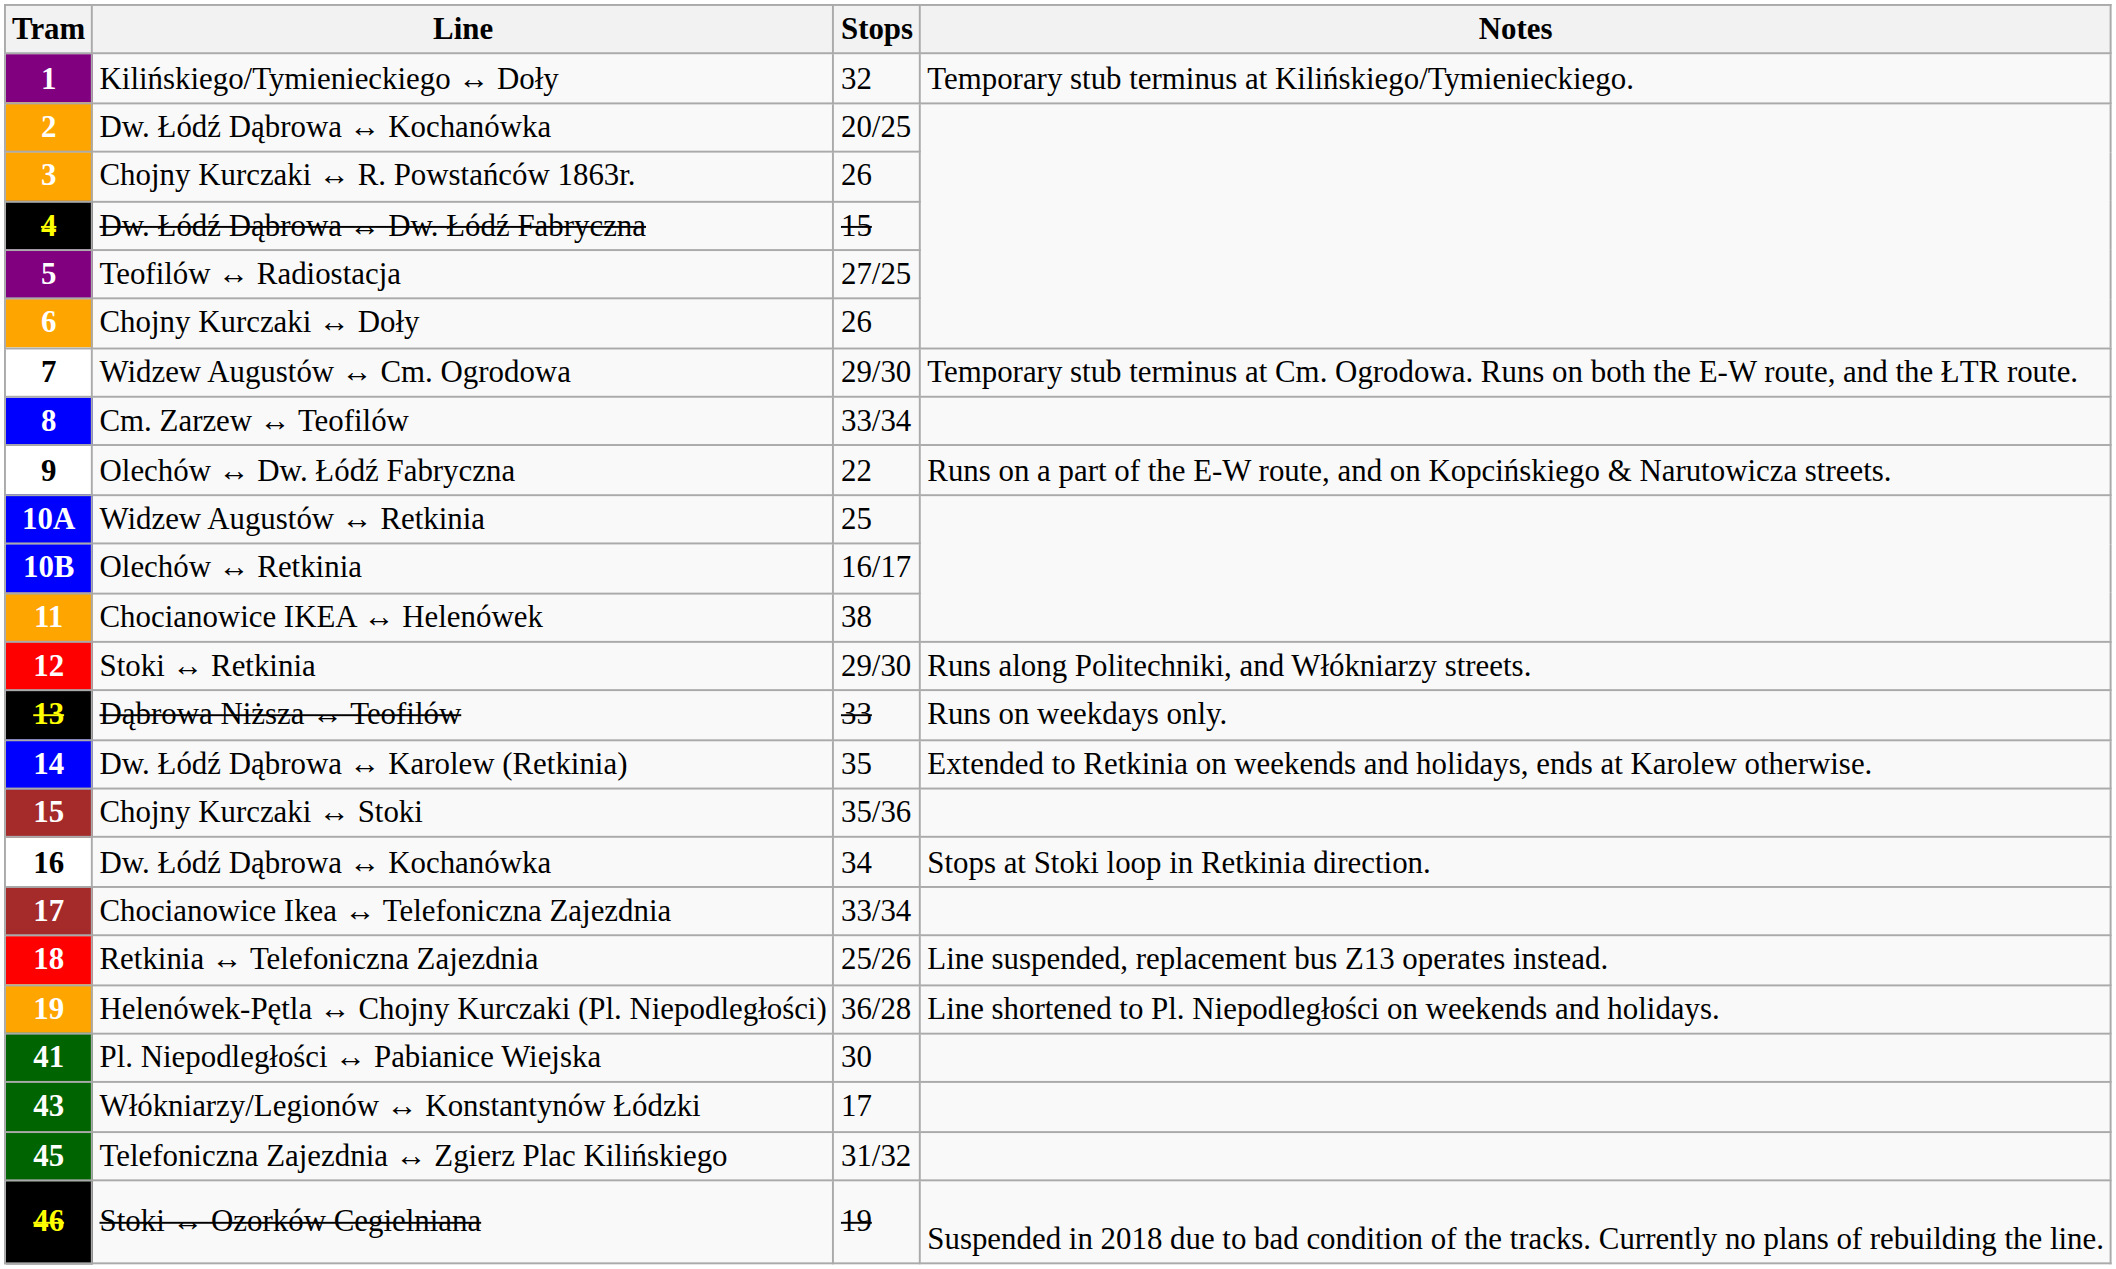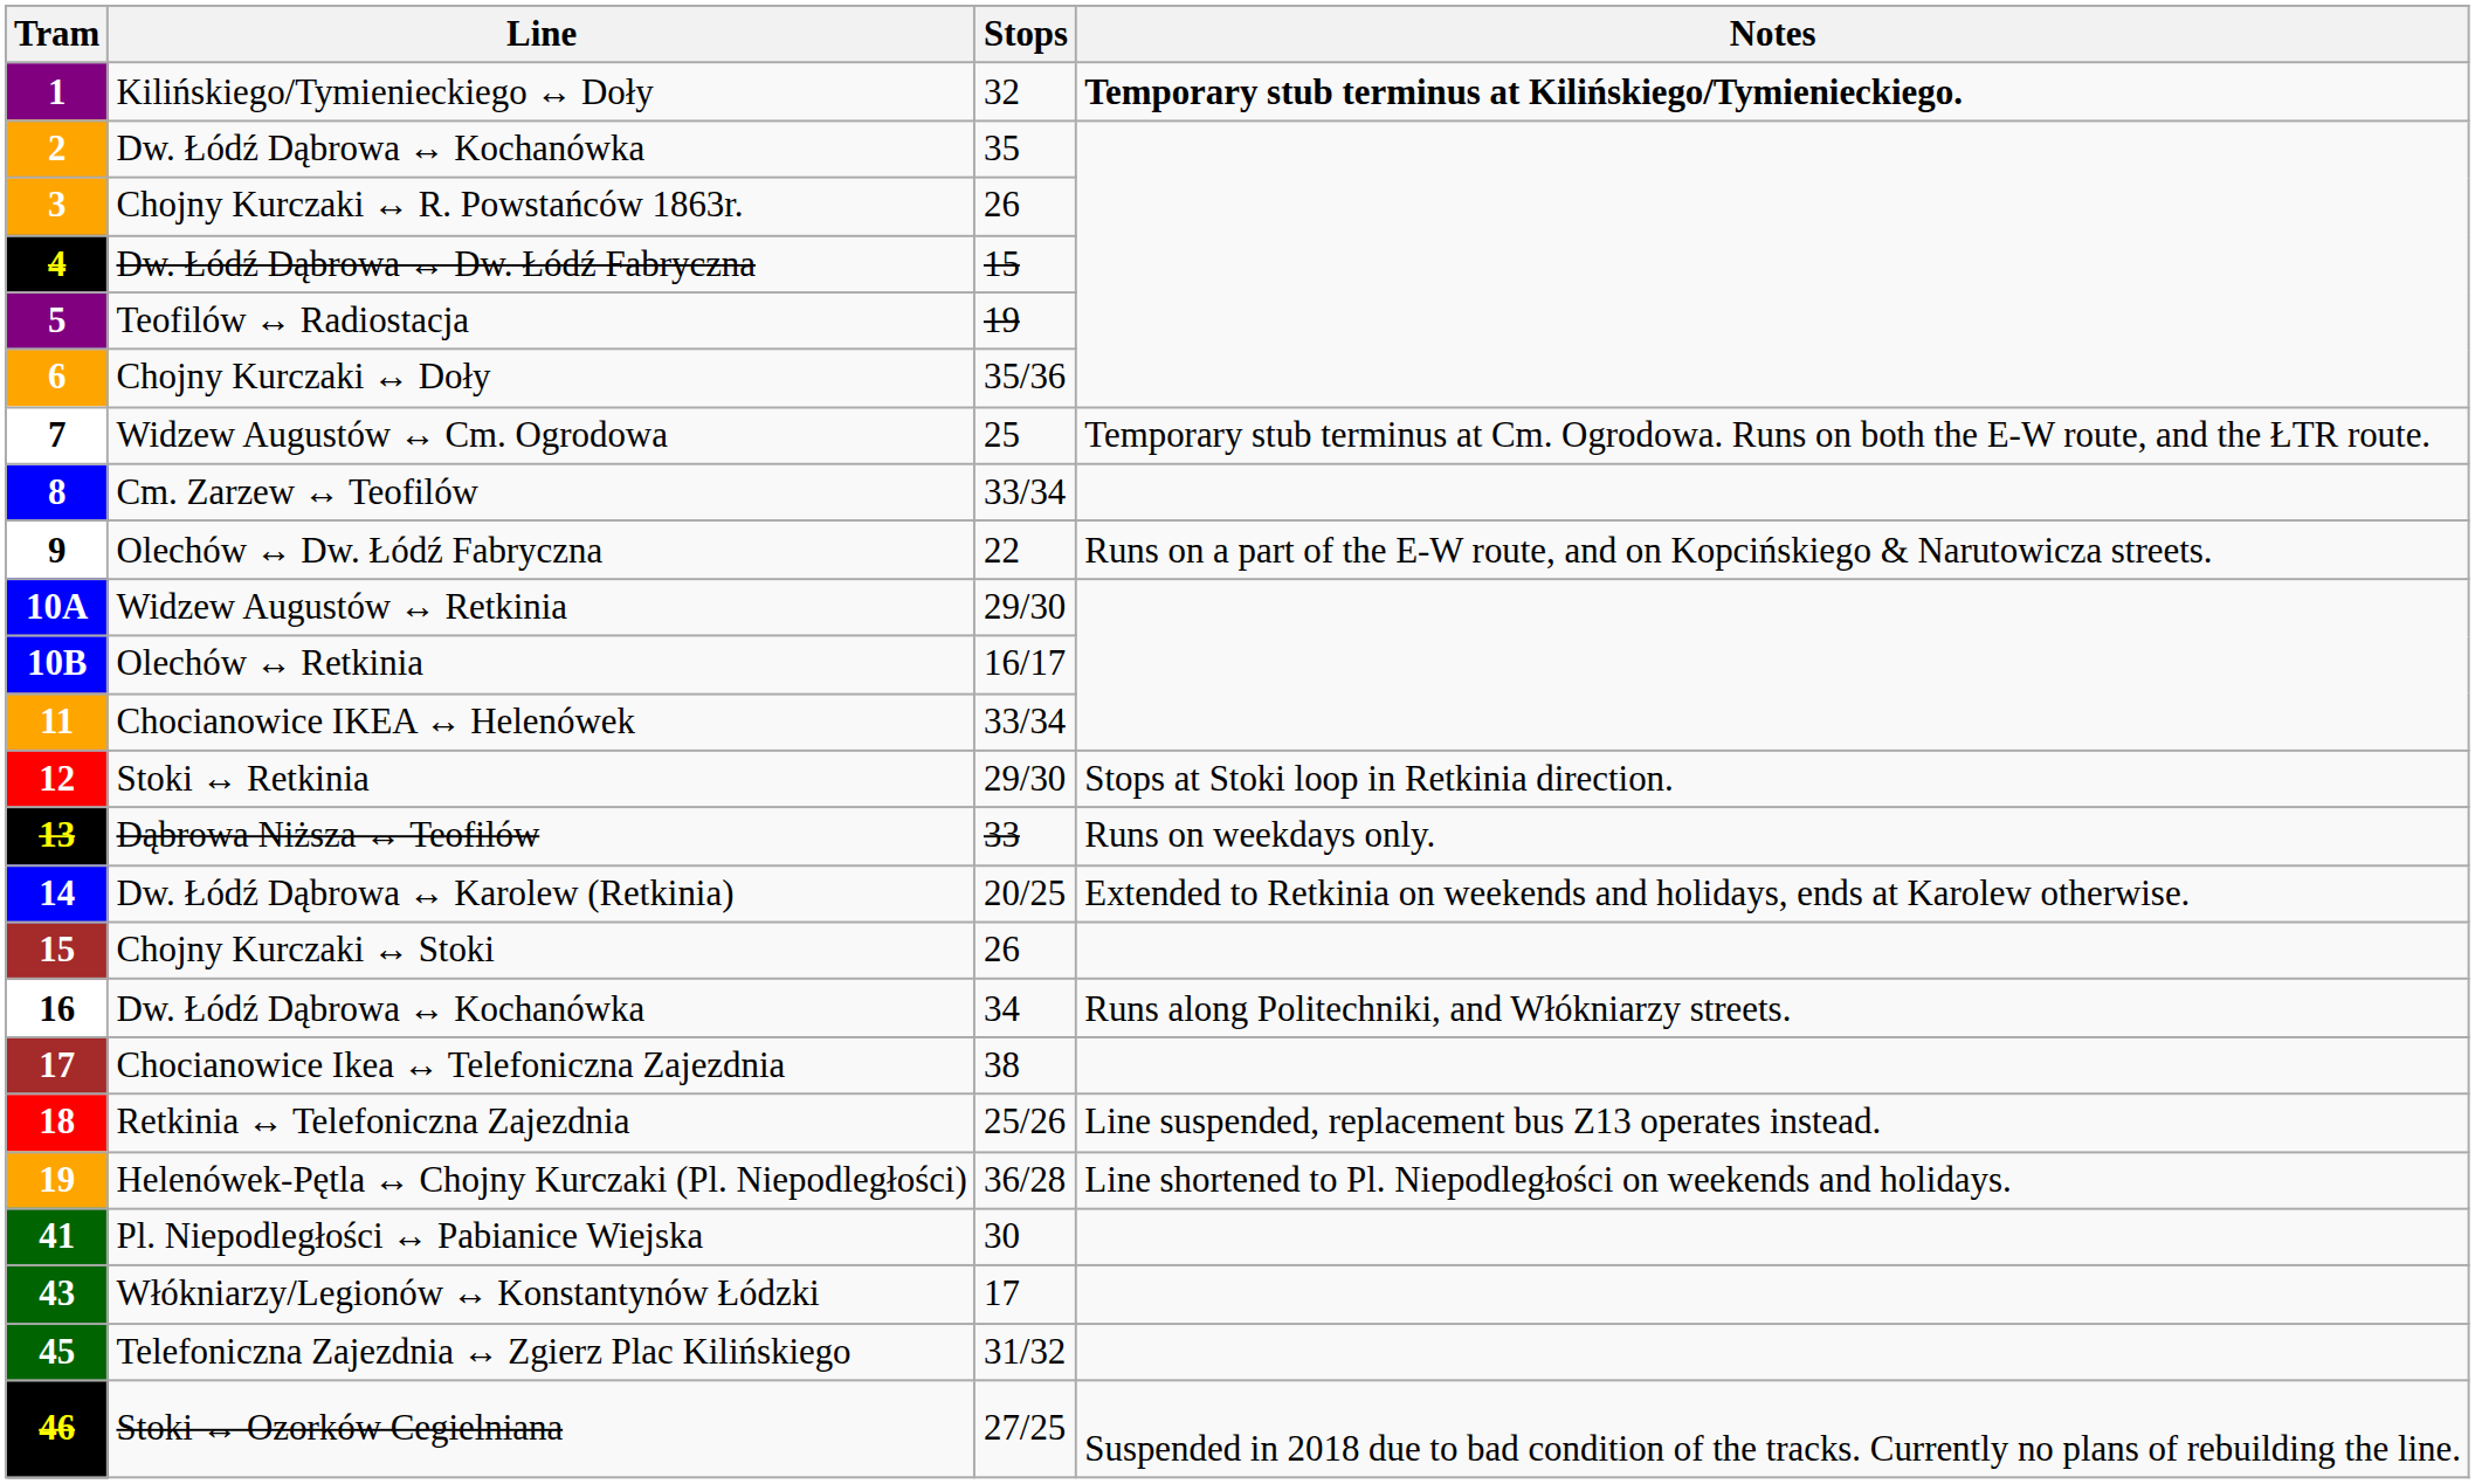Kilińskiego/Tymienieckiego ↔ Doły | Notes: normal -> bold
2 / Dw. Łódź Dąbrowa ↔ Kochanówka | Stops: 20/25 -> 35
Teofilów ↔ Radiostacja | Stops: 27/25 -> 19
Chojny Kurczaki ↔ Doły | Stops: 26 -> 35/36
Widzew Augustów ↔ Cm. Ogrodowa | Stops: 29/30 -> 25
Widzew Augustów ↔ Retkinia | Stops: 25 -> 29/30
Chocianowice IKEA ↔ Helenówek | Stops: 38 -> 33/34
Stoki ↔ Retkinia | Notes: Runs along Politechniki, and Włókniarzy streets. -> Stops at Stoki loop in Retkinia direction.
Dw. Łódź Dąbrowa ↔ Karolew (Retkinia) | Stops: 35 -> 20/25
Chojny Kurczaki ↔ Stoki | Stops: 35/36 -> 26
16 / Dw. Łódź Dąbrowa ↔ Kochanówka | Notes: Stops at Stoki loop in Retkinia direction. -> Runs along Politechniki, and Włókniarzy streets.
Chocianowice Ikea ↔ Telefoniczna Zajezdnia | Stops: 33/34 -> 38
Stoki ↔ Ozorków Cegielniana | Stops: 19 -> 27/25
